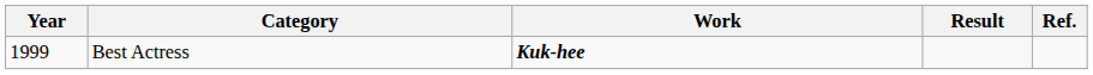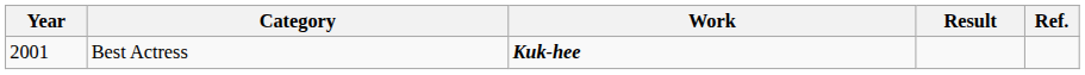Best Actress | Year: 1999 -> 2001
